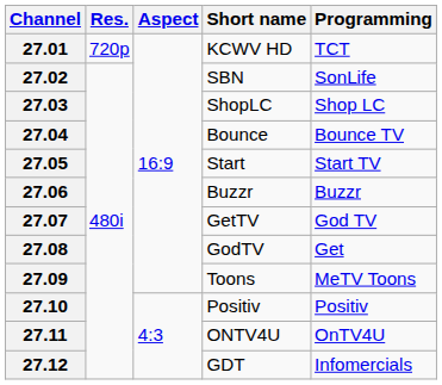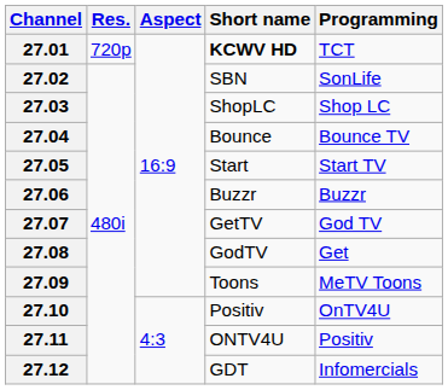27.01 | Short name: normal -> bold
27.10 | Programming: Positiv -> OnTV4U
27.11 | Programming: OnTV4U -> Positiv
